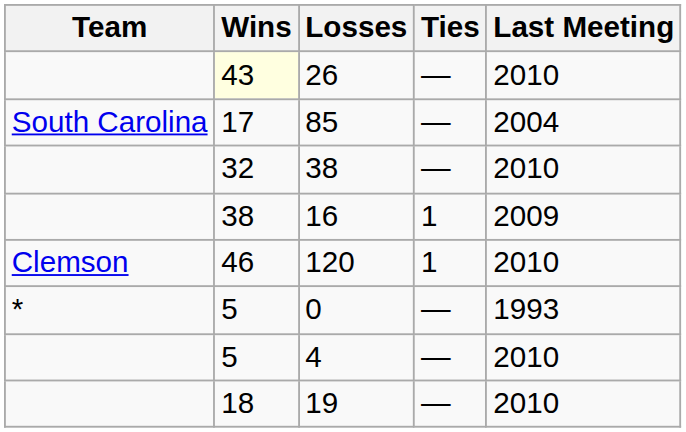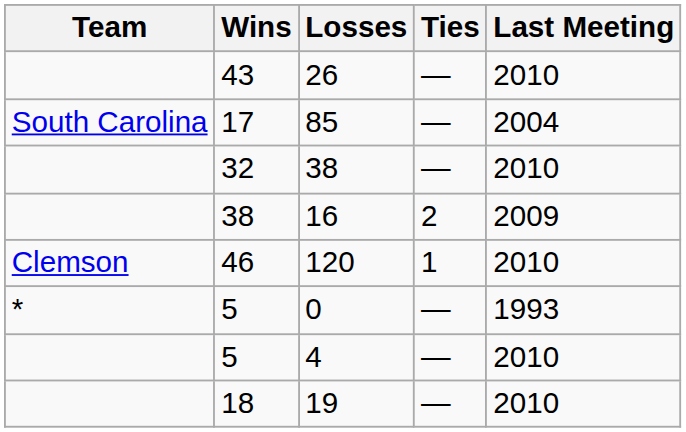26 | Wins: lightyellow background -> no background
16 | Ties: 1 -> 2
